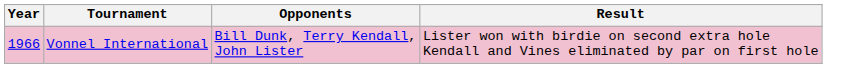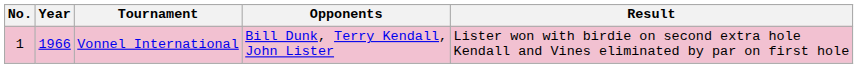+ column: No. | 1
